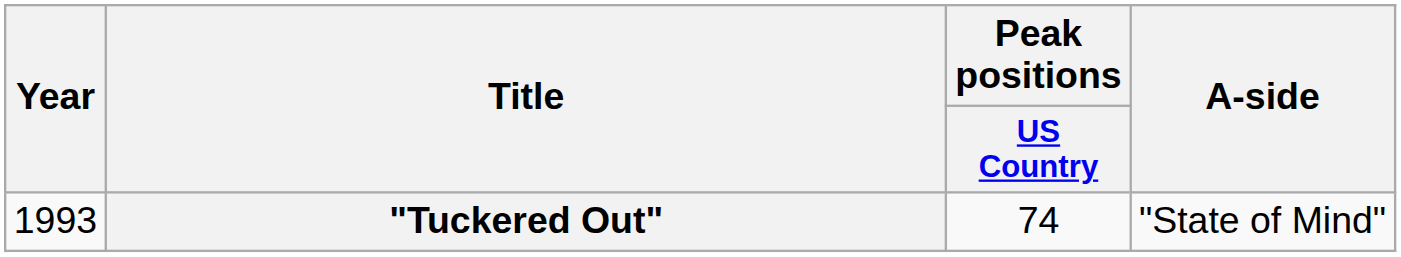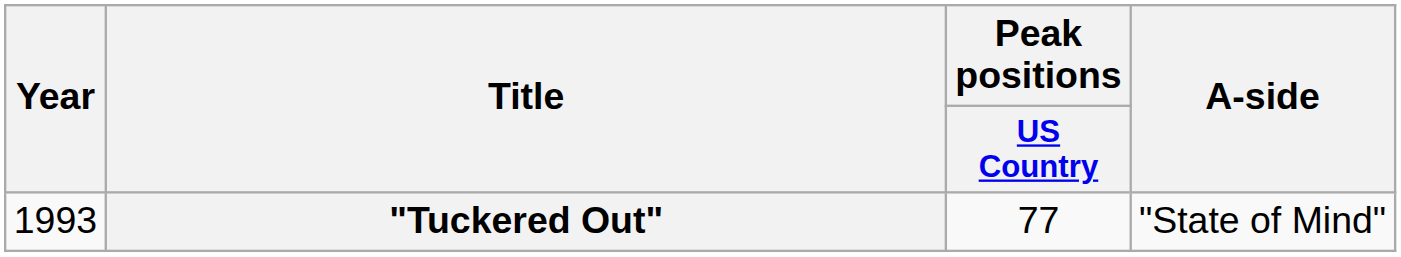"Tuckered Out" | Peak positions / US Country: 74 -> 77
